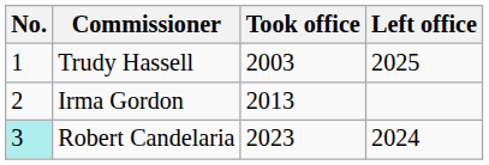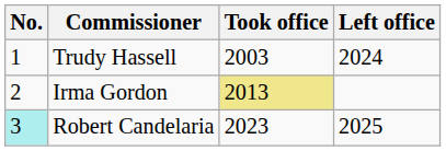Trudy Hassell | Left office: 2025 -> 2024
Irma Gordon | Took office: no background -> khaki background
Robert Candelaria | Left office: 2024 -> 2025
